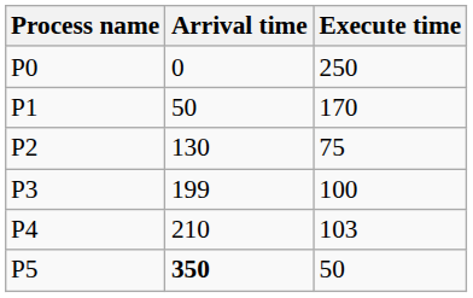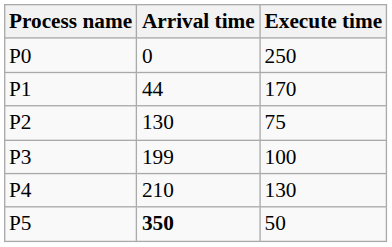P1 | Arrival time: 50 -> 44
P4 | Execute time: 103 -> 130
